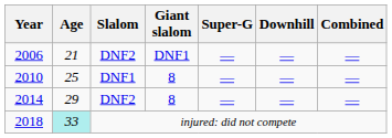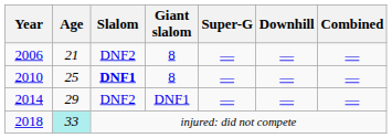2006 | Giant slalom: DNF1 -> 8
2010 | Slalom: normal -> bold
2014 | Giant slalom: 8 -> DNF1
